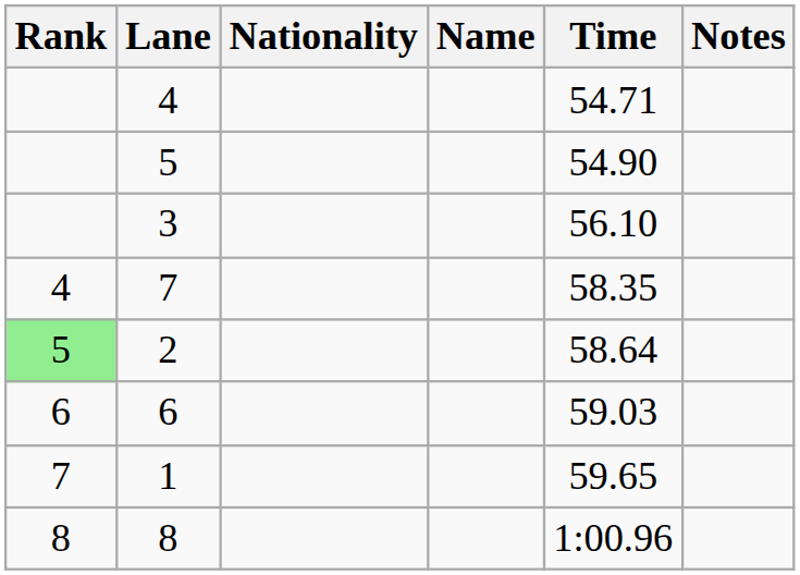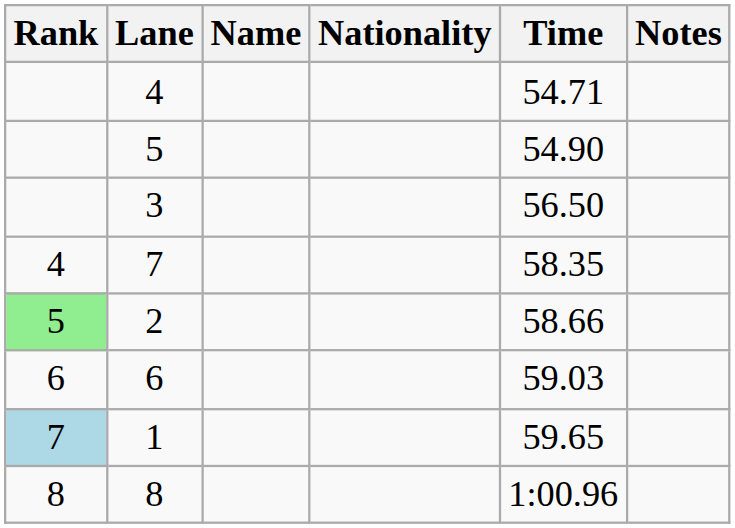columns swapped: Name <-> Nationality
3 | Time: 56.10 -> 56.50
2 | Time: 58.64 -> 58.66
1 | Rank: no background -> lightblue background
